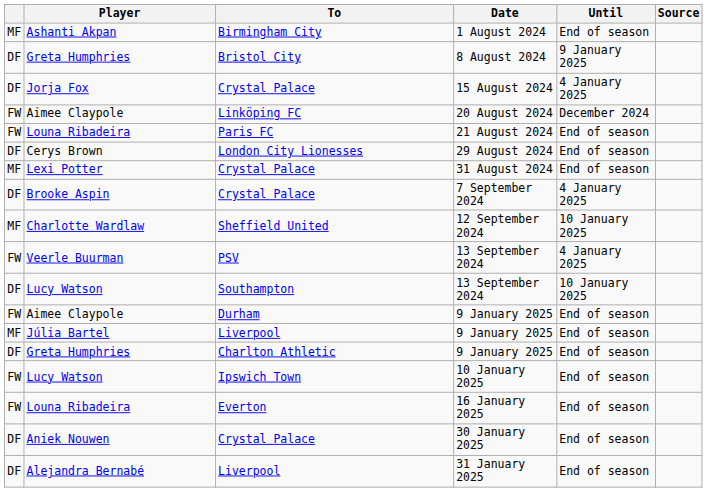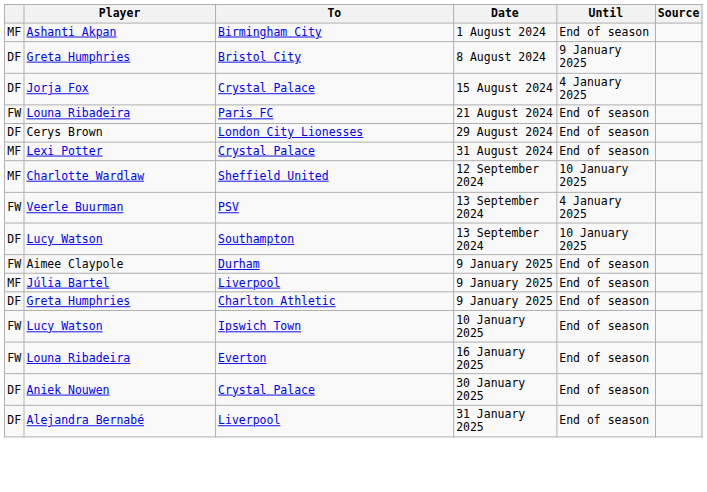- row: FW | Aimee Claypole | Linköping FC | 20 August 2024 | December 2024
- row: DF | Brooke Aspin | Crystal Palace | 7 September 2024 | 4 January 2025
